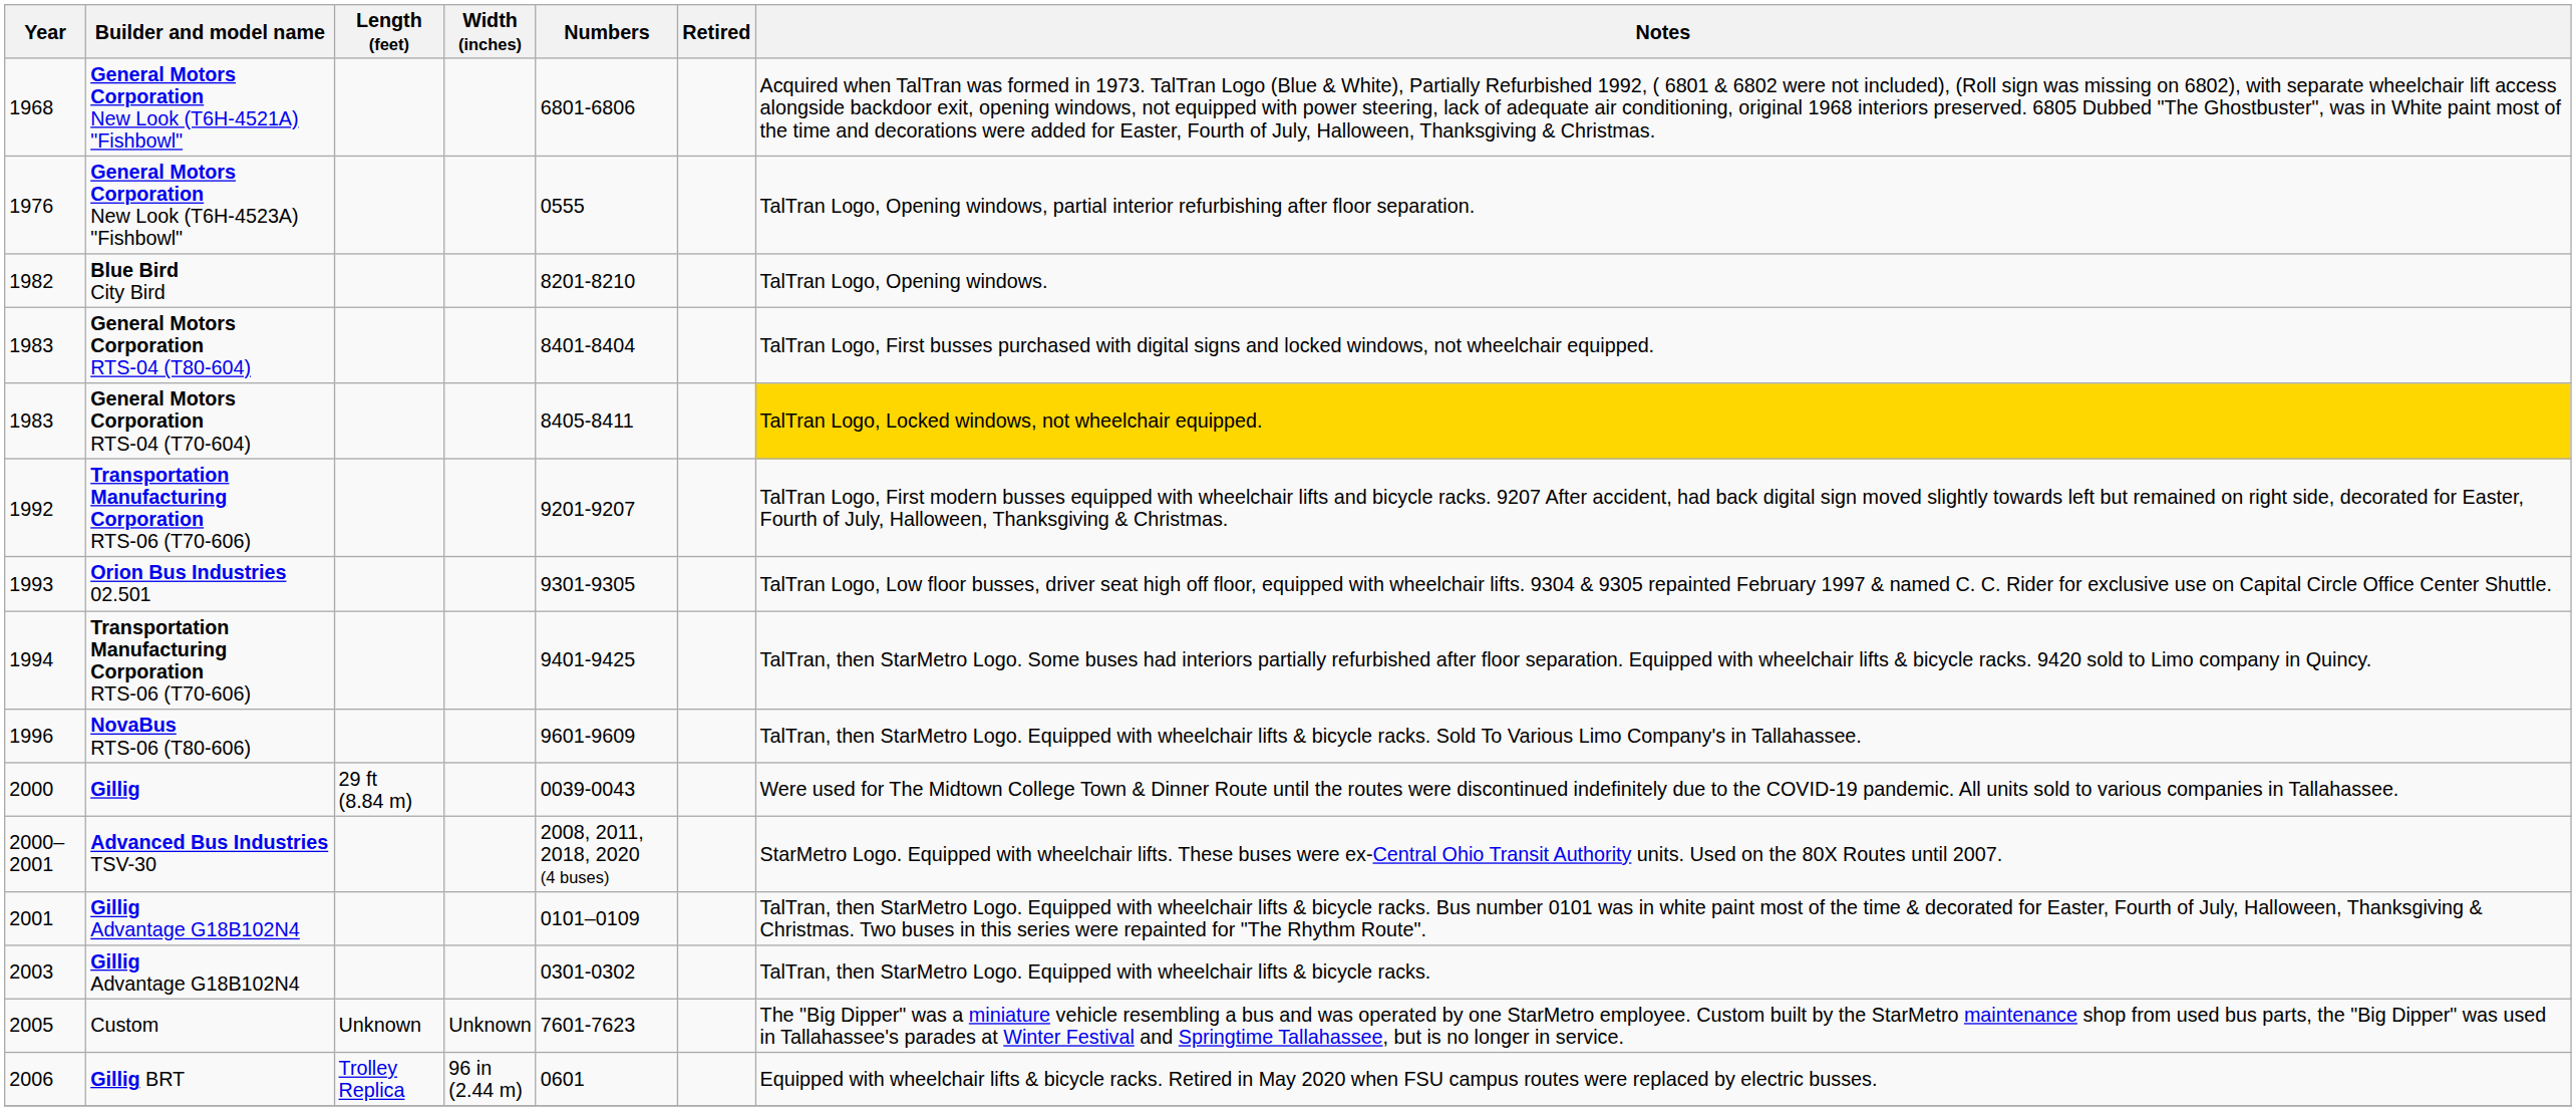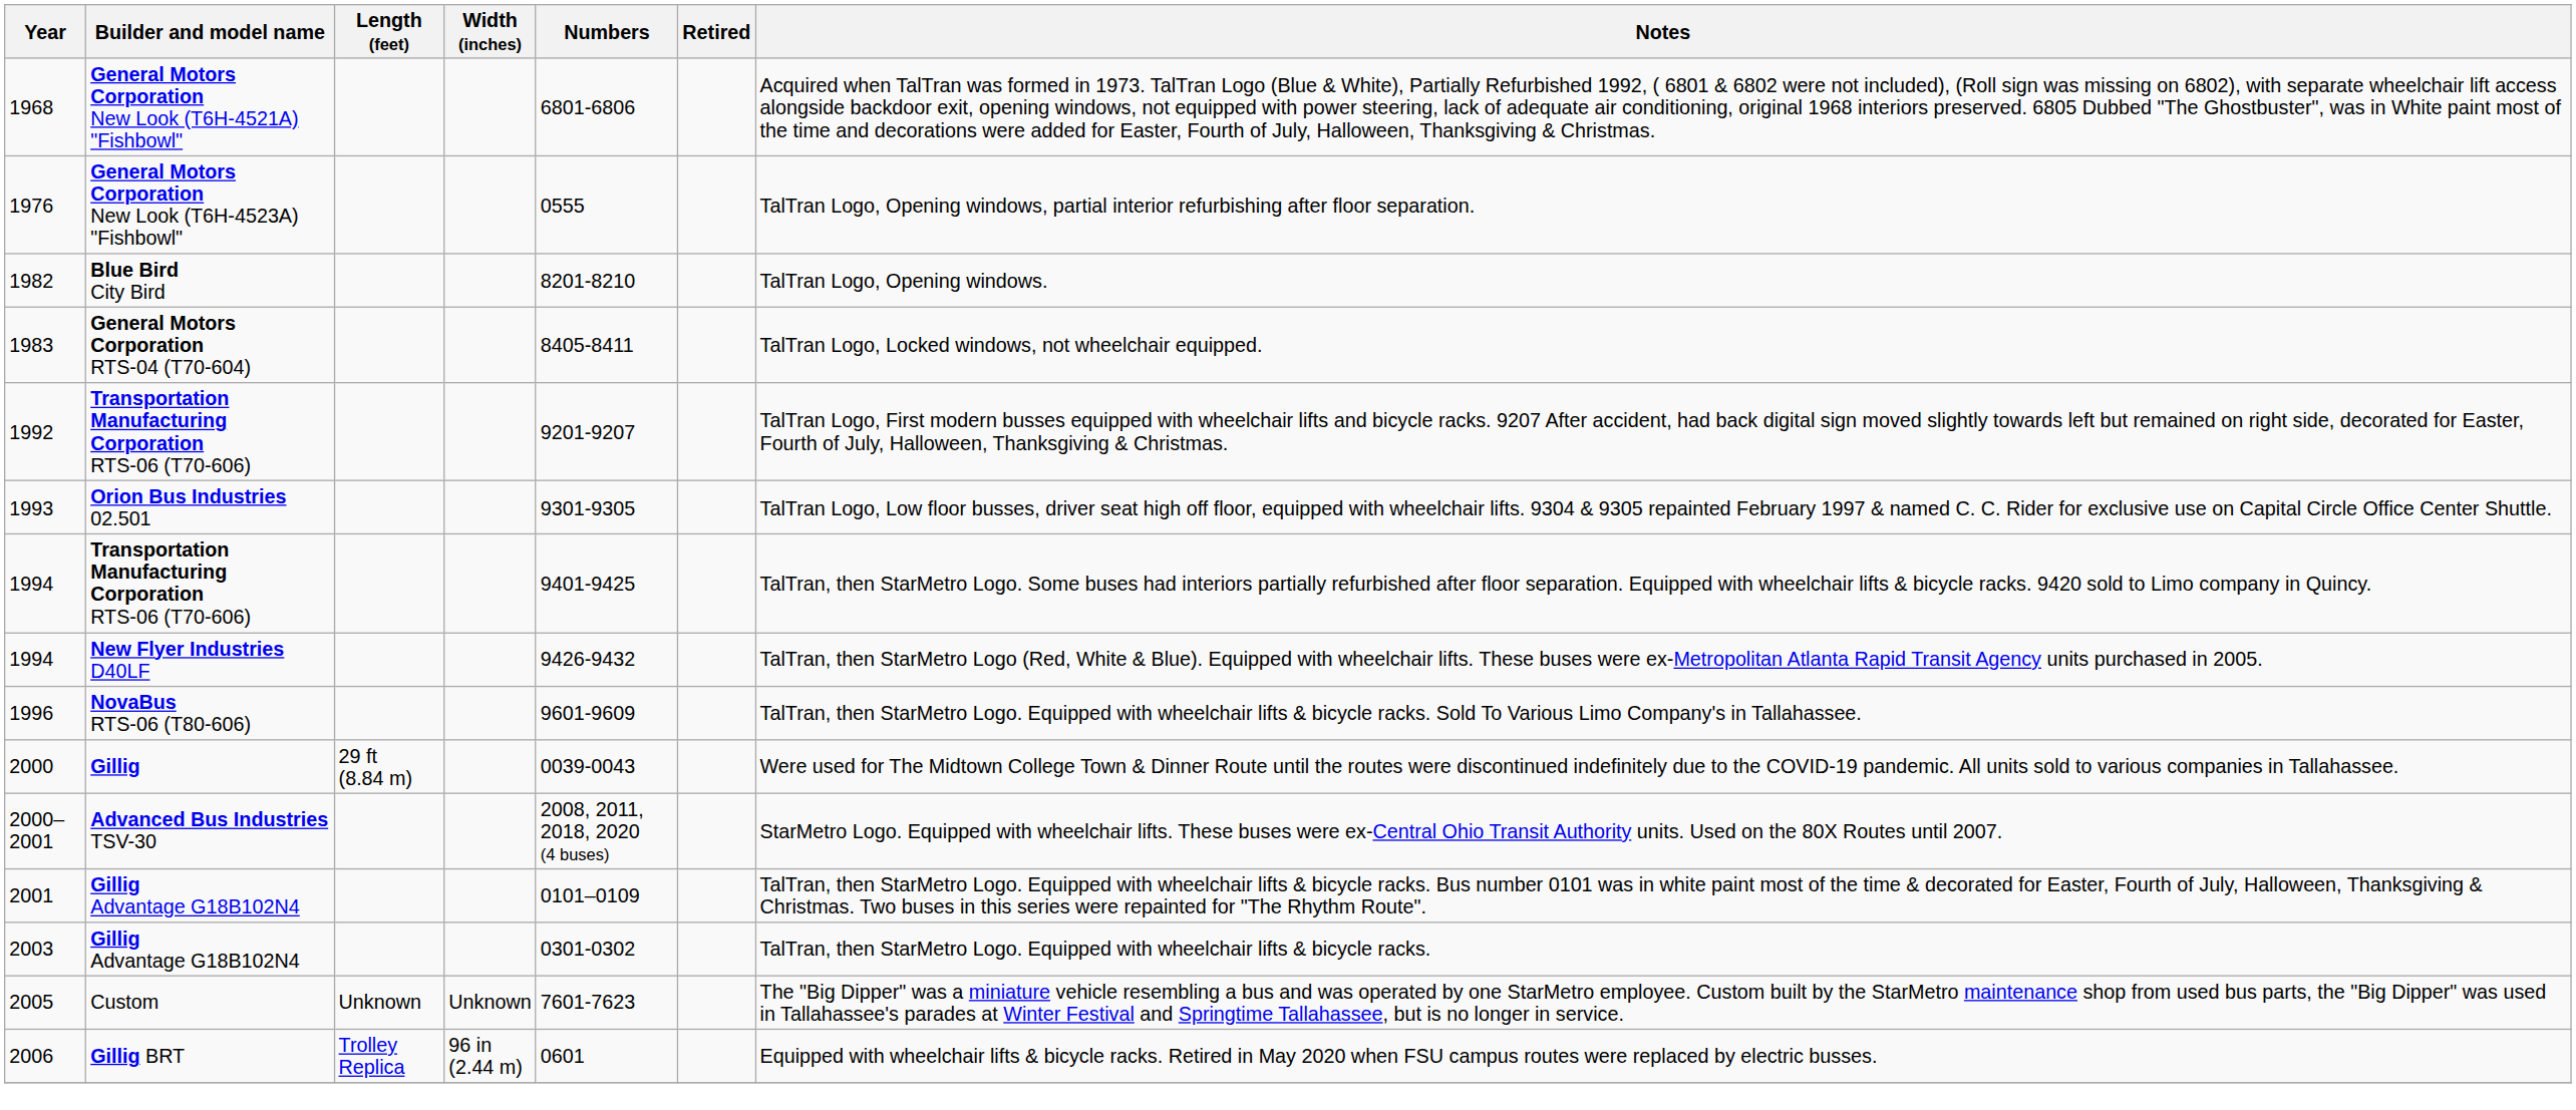- row: 1983 | General Motors Corporation RTS-04 (T80-604) | 8401-8404 | TalTran Logo, First busses purchased with digital signs and locked windows, not wheelchair equipped.
1983 / General Motors Corporation RTS-04 (T70-604) | Notes: gold background -> no background
+ row: 1994 | New Flyer Industries D40LF | 9426-9432 | TalTran, then StarMetro Logo (Red, White & Blue). Equipped with wheelchair lifts. These buses were ex-Metropolitan Atlanta Rapid Transit Agency units purchased in 2005.
